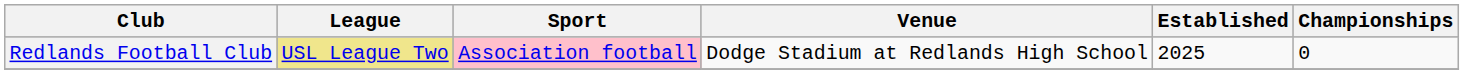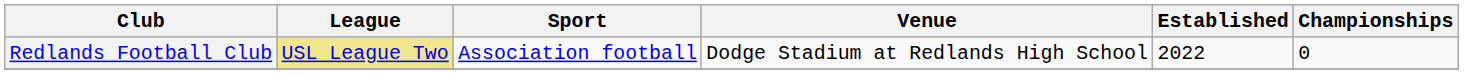Redlands Football Club | Sport: pink background -> no background
Redlands Football Club | Established: 2025 -> 2022
